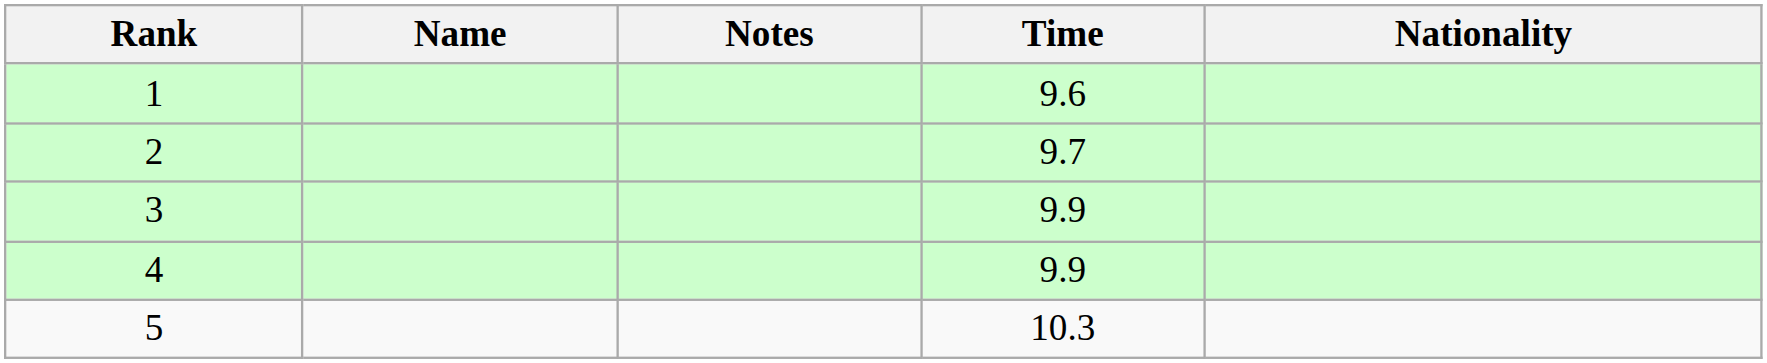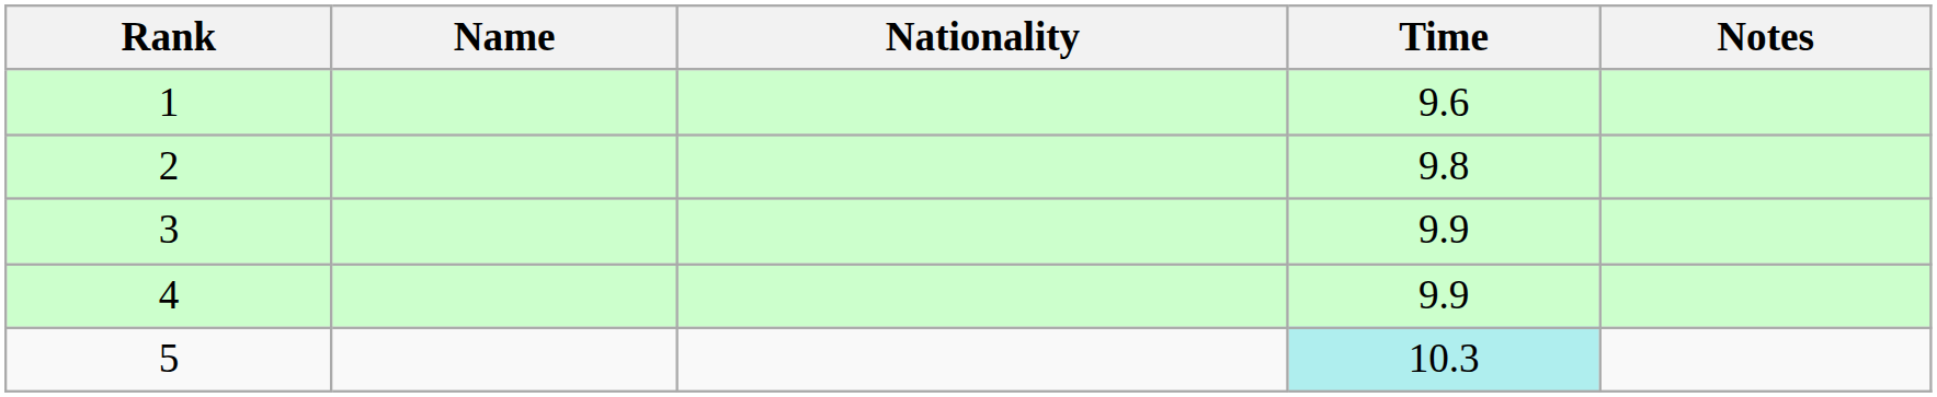columns swapped: Nationality <-> Notes
2 | Time: 9.7 -> 9.8
5 | Time: no background -> paleturquoise background
